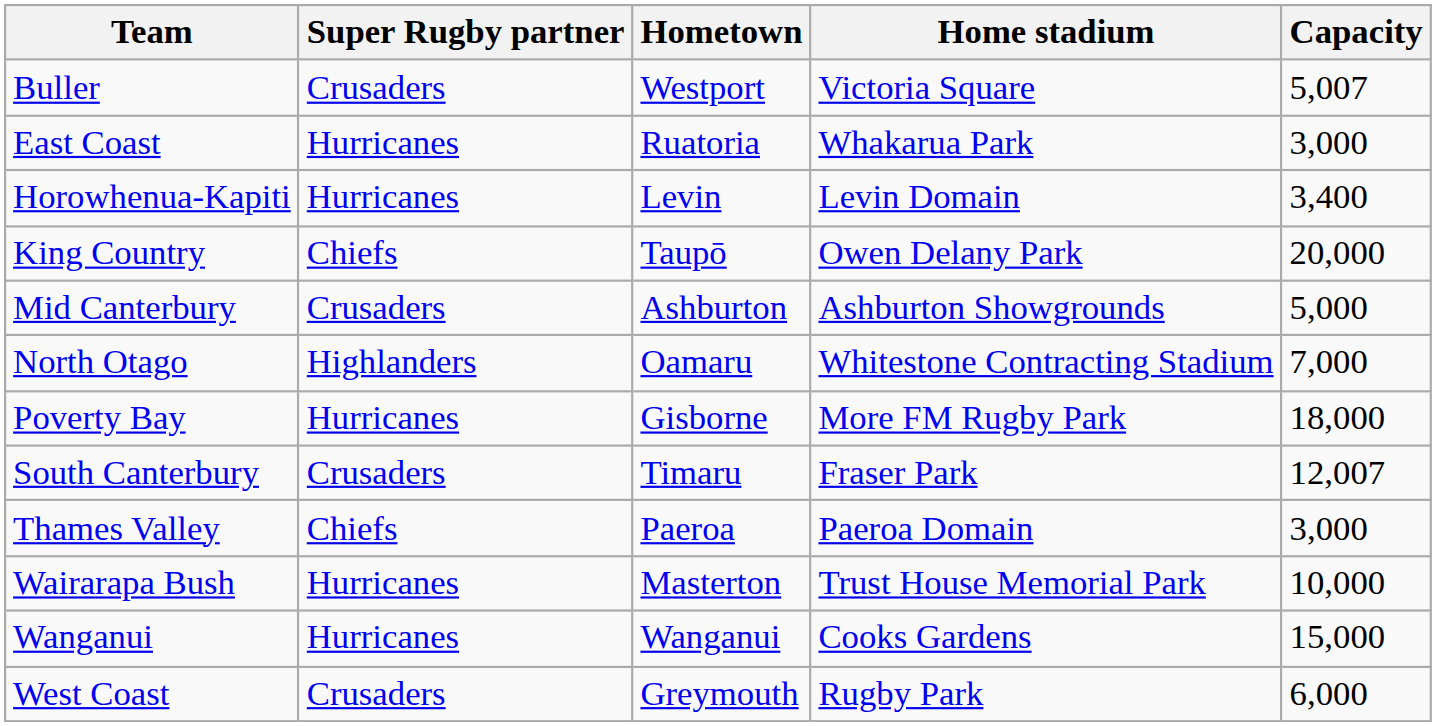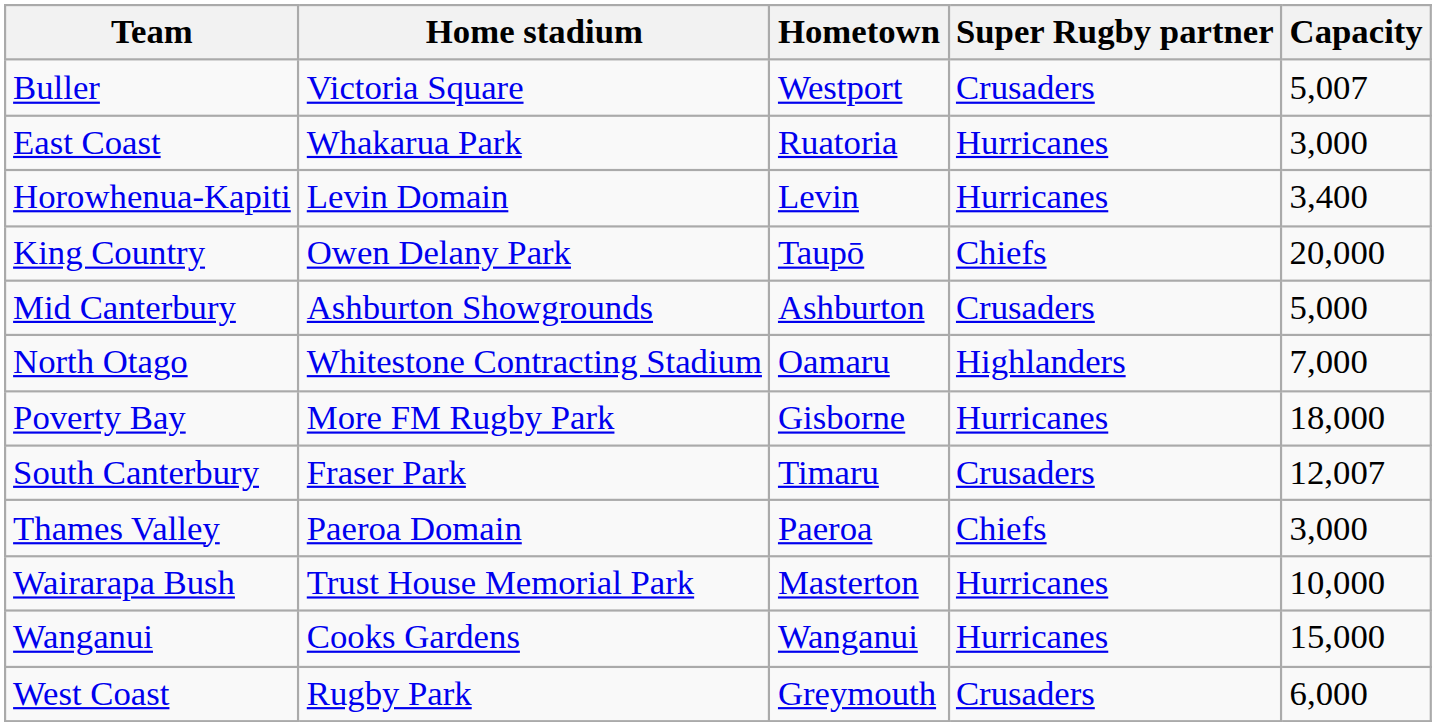columns swapped: Super Rugby partner <-> Home stadium
